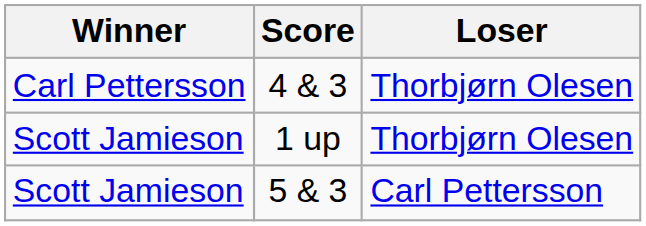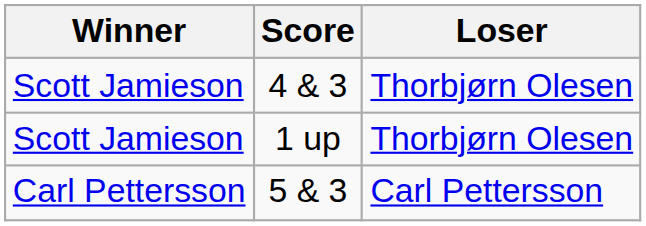4 & 3 | Winner: Carl Pettersson -> Scott Jamieson
5 & 3 | Winner: Scott Jamieson -> Carl Pettersson
